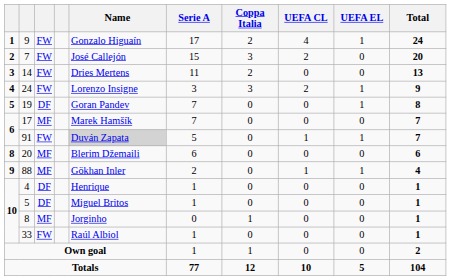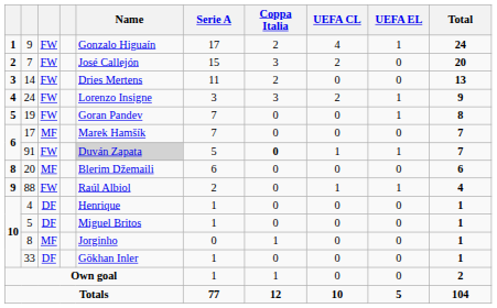19 | column 3: DF -> FW
91 | Coppa Italia: normal -> bold
88 | column 3: MF -> FW
88 | Name: Gökhan Inler -> Raúl Albiol
33 | column 3: FW -> DF
33 | Name: Raúl Albiol -> Gökhan Inler
